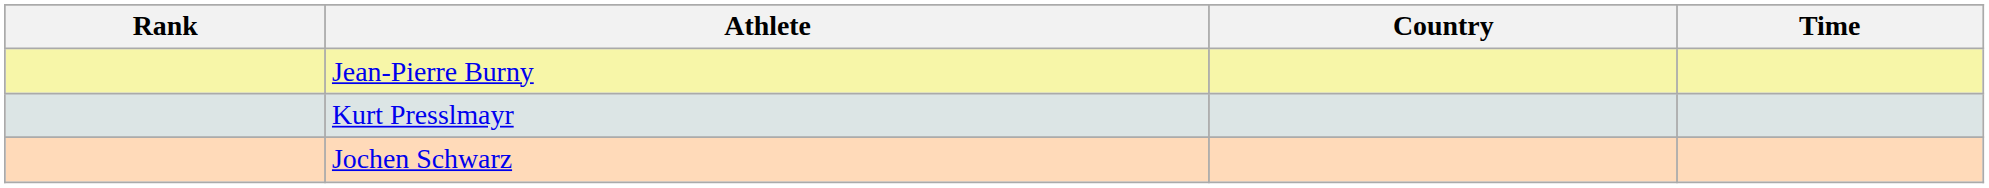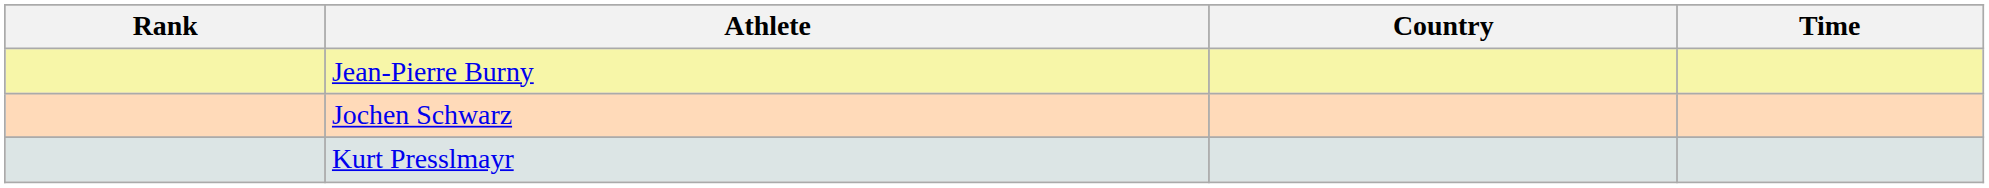rows swapped: Kurt Presslmayr <-> Jochen Schwarz
